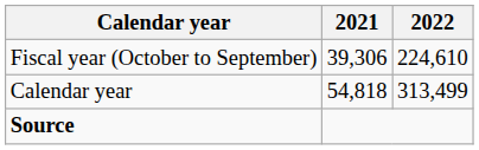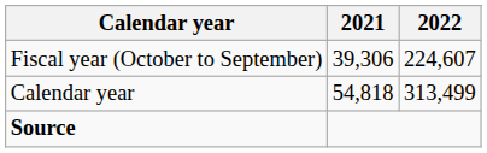Fiscal year (October to September) | 2022: 224,610 -> 224,607
